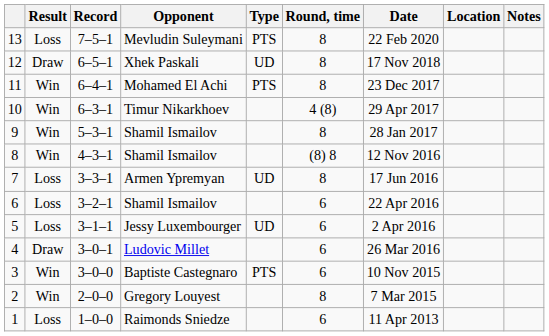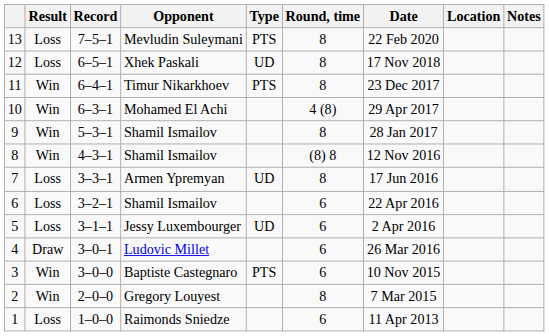12 | Result: Draw -> Loss
11 | Opponent: Mohamed El Achi -> Timur Nikarkhoev
10 | Opponent: Timur Nikarkhoev -> Mohamed El Achi
